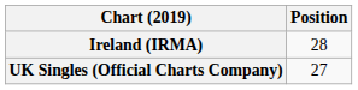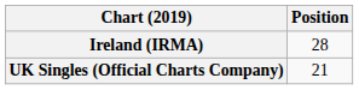UK Singles (Official Charts Company) | Position: 27 -> 21
